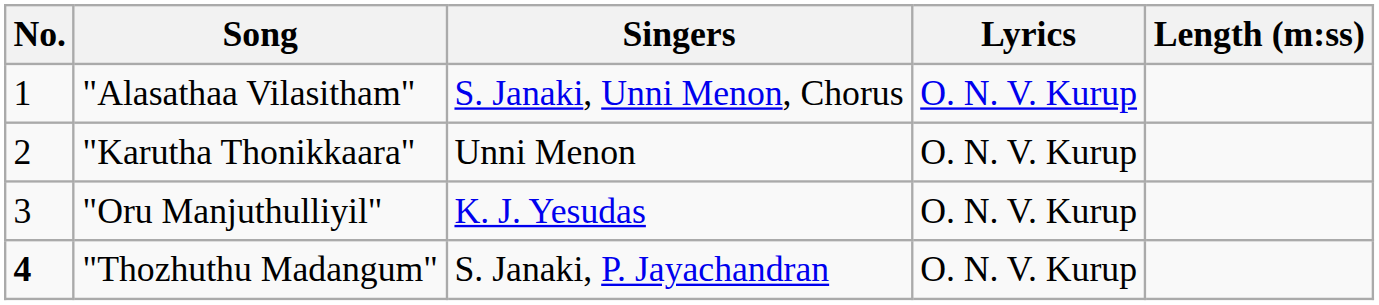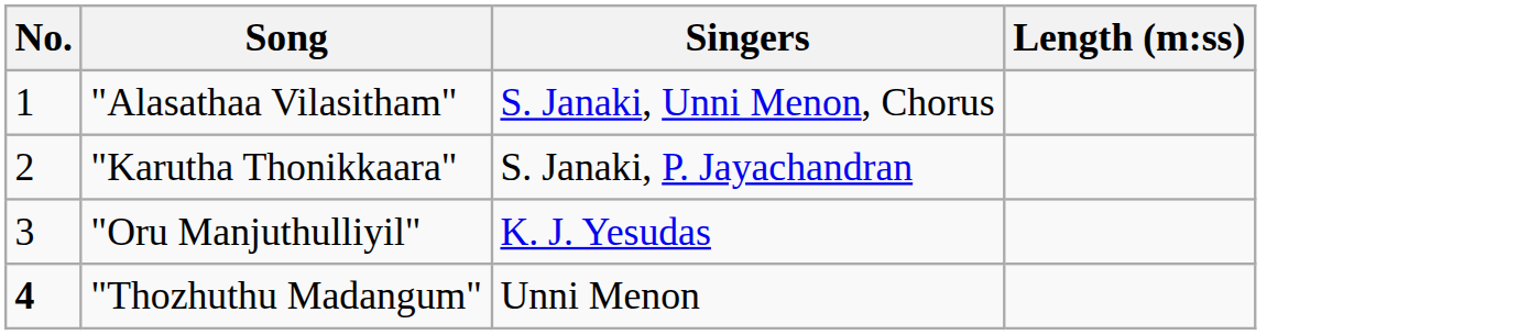- column: Lyrics | O. N. V. Kurup | O. N. V. Kurup | O. N. V. Kurup | O. N. V. Kurup
"Karutha Thonikkaara" | Singers: Unni Menon -> S. Janaki, P. Jayachandran
"Thozhuthu Madangum" | Singers: S. Janaki, P. Jayachandran -> Unni Menon
